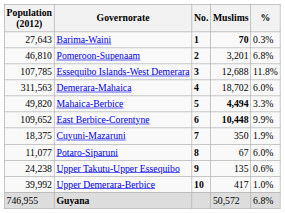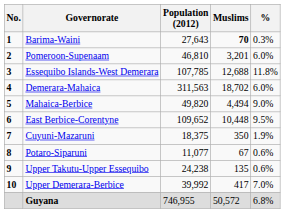columns swapped: No. <-> Population (2012)
Pomeroon-Supenaam | %: 6.8% -> 6.0%
Mahaica-Berbice | Muslims: bold -> normal
Mahaica-Berbice | %: 3.3% -> 9.0%
East Berbice-Corentyne | Muslims: bold -> normal
East Berbice-Corentyne | %: 9.9% -> 9.5%
Potaro-Siparuni | %: 6.0% -> 0.6%
Upper Demerara-Berbice | %: 1.0% -> 7.0%
